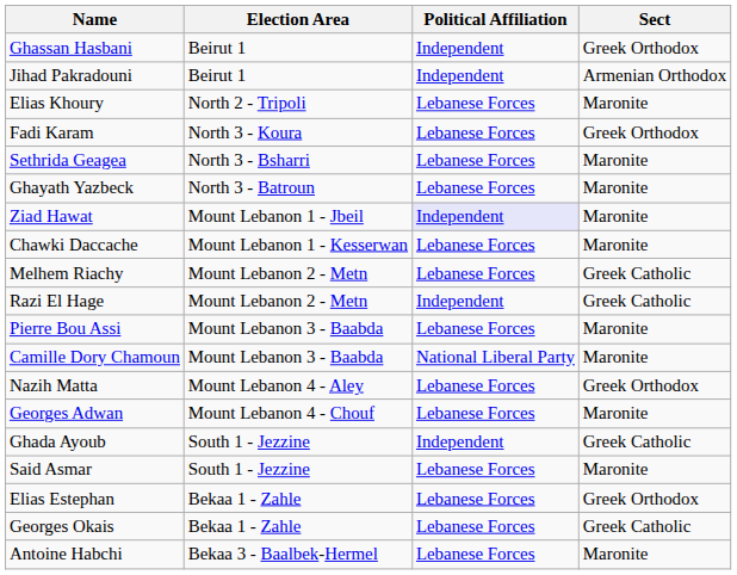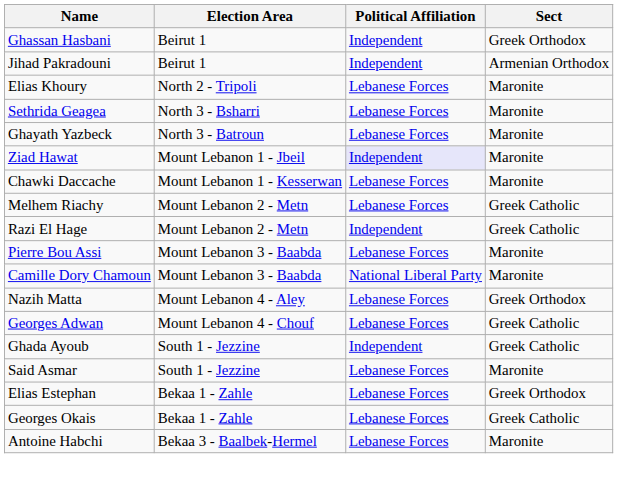- row: Fadi Karam | North 3 - Koura | Lebanese Forces | Greek Orthodox
Georges Adwan | Sect: Maronite -> Greek Catholic
